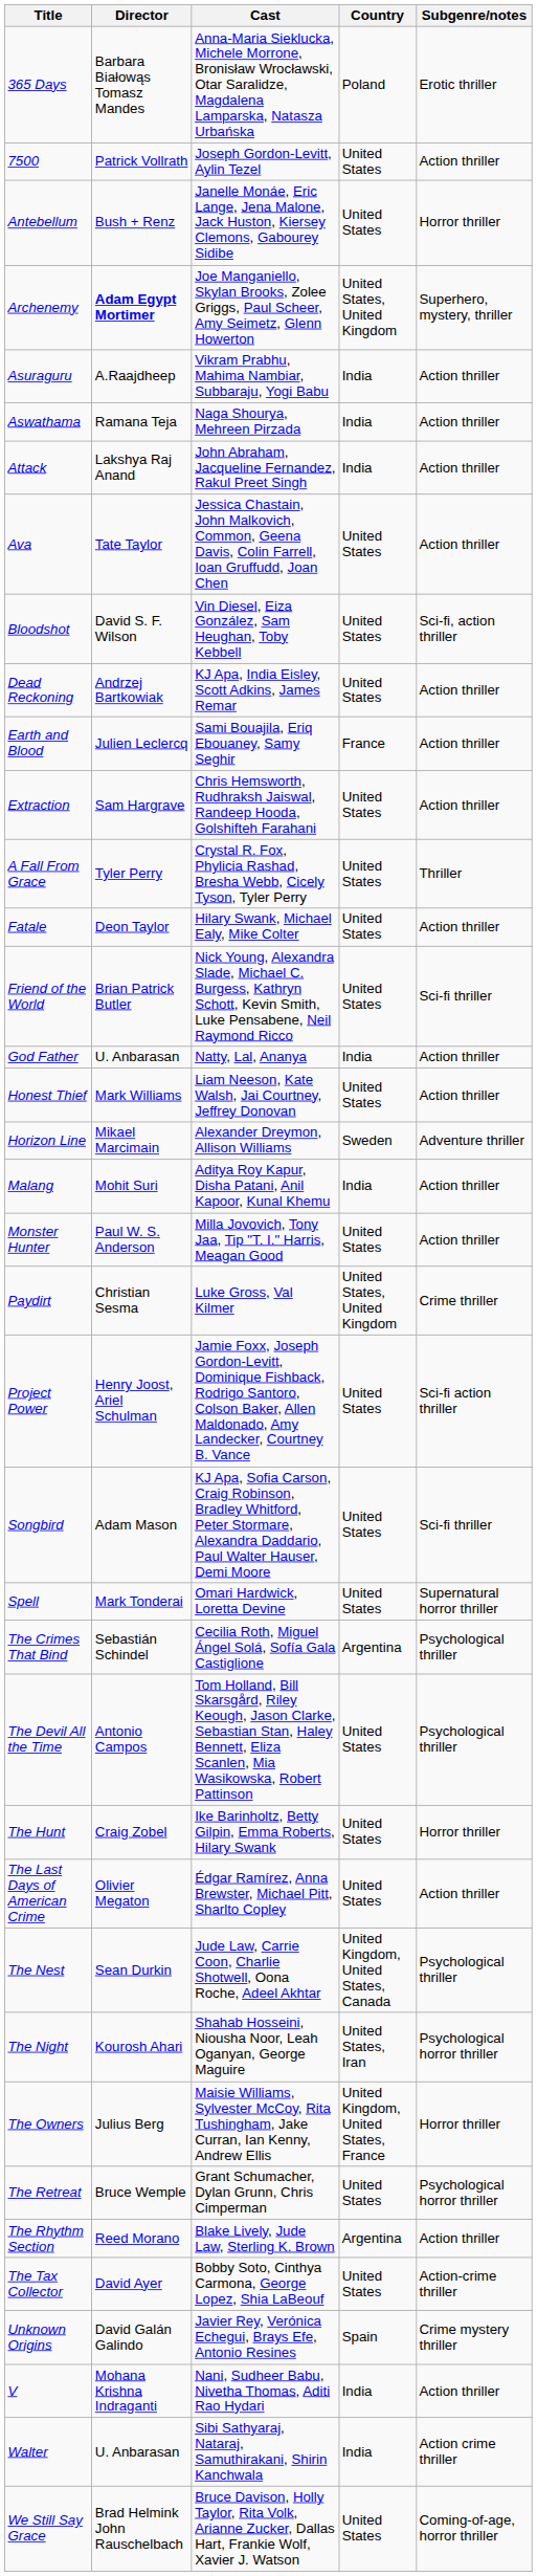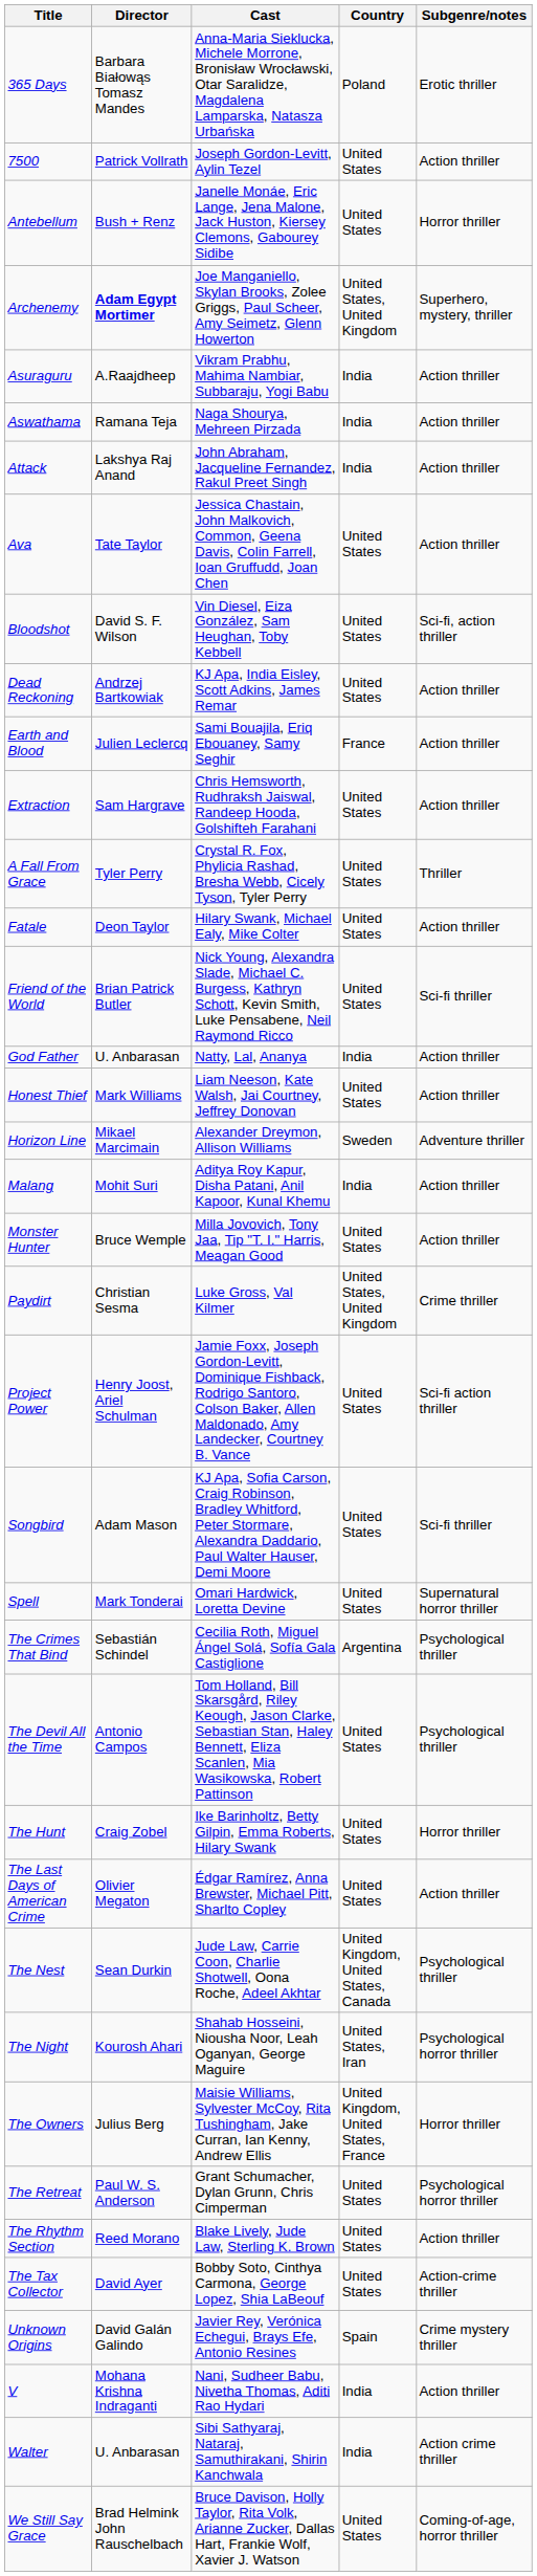Monster Hunter | Director: Paul W. S. Anderson -> Bruce Wemple
The Retreat | Director: Bruce Wemple -> Paul W. S. Anderson
The Rhythm Section | Country: Argentina -> United States
